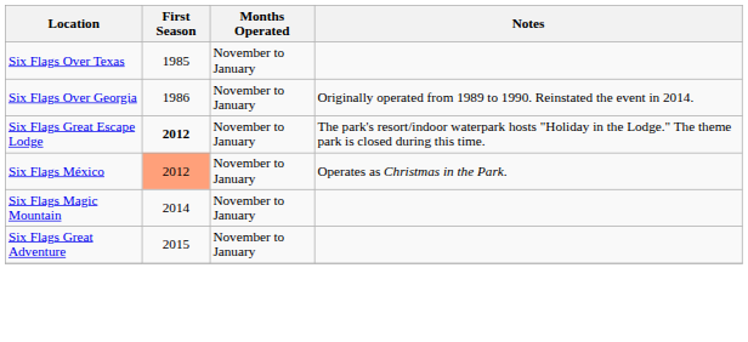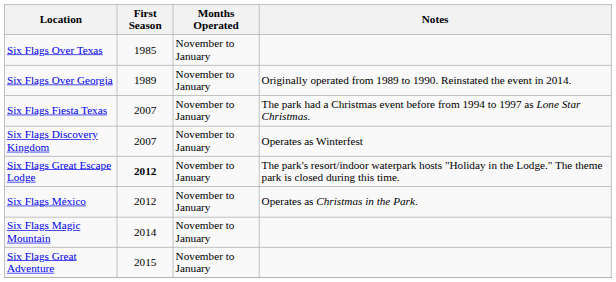Six Flags Over Georgia | First Season: 1986 -> 1989
+ row: Six Flags Fiesta Texas | 2007 | November to January | The park had a Christmas event before from 1994 to 1997 as Lone Star Christmas.
+ row: Six Flags Discovery Kingdom | 2007 | November to January | Operates as Winterfest
Six Flags México | First Season: lightsalmon background -> no background
